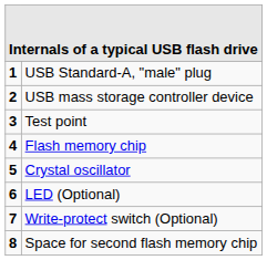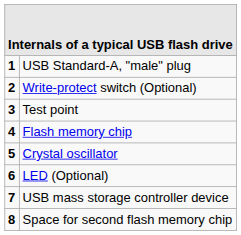2 | column 2: USB mass storage controller device -> Write-protect switch (Optional)
7 | column 2: Write-protect switch (Optional) -> USB mass storage controller device
